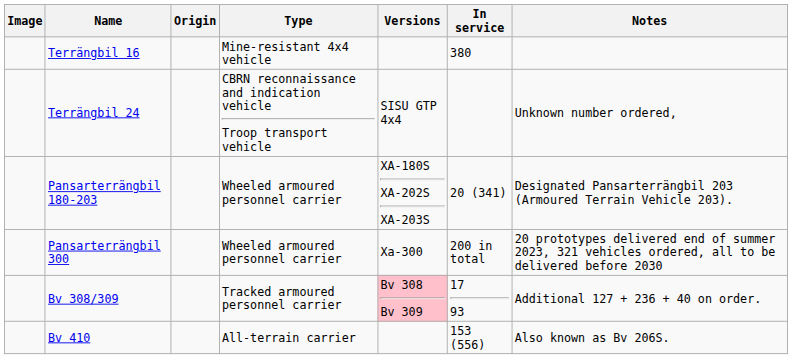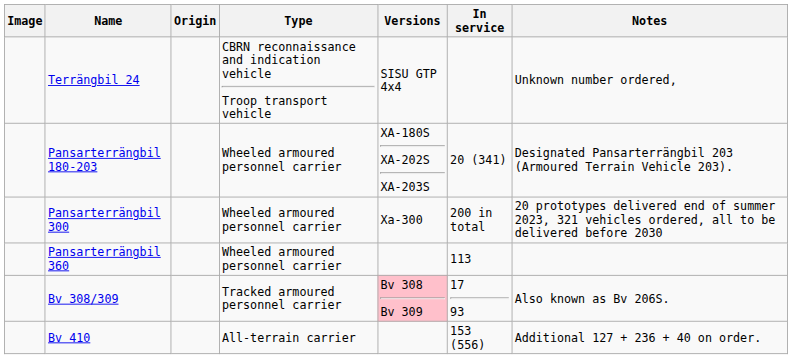- row: Terrängbil 16 | Mine-resistant 4x4 vehicle | 380
+ row: Pansarterrängbil 360 | Wheeled armoured personnel carrier | 113
Bv 308/309 | Notes: Additional 127 + 236 + 40 on order. -> Also known as Bv 206S.
Bv 410 | Notes: Also known as Bv 206S. -> Additional 127 + 236 + 40 on order.
